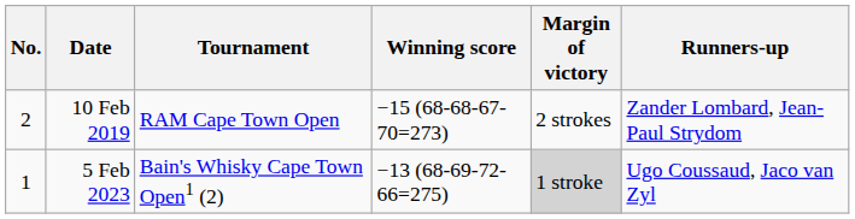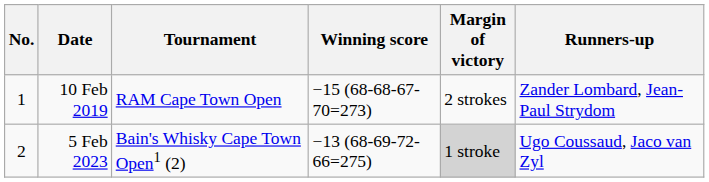10 Feb 2019 | No.: 2 -> 1
5 Feb 2023 | No.: 1 -> 2
